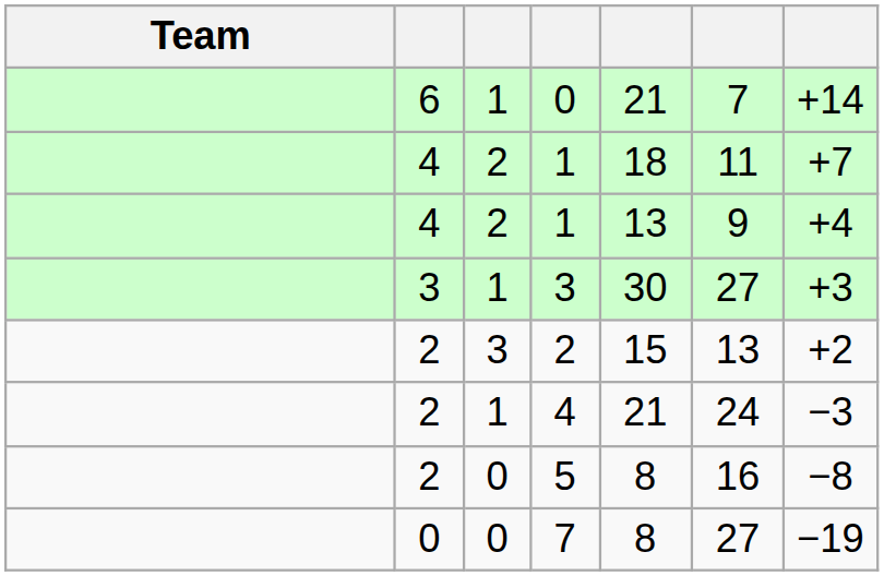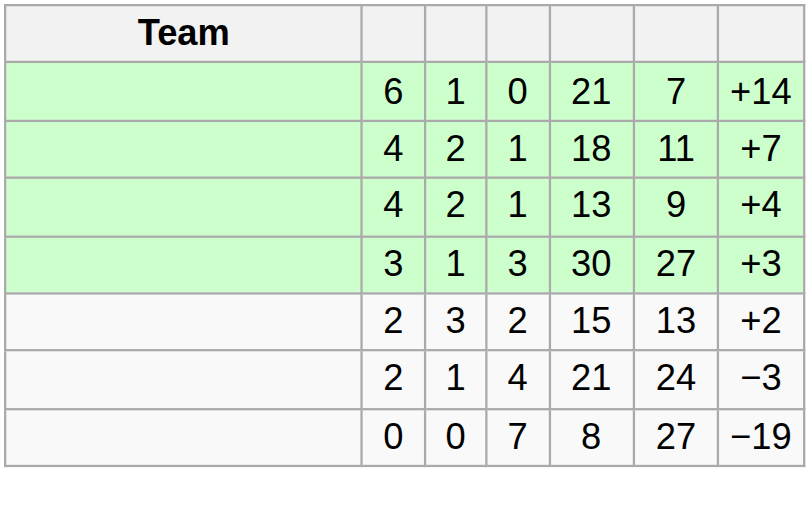- row: 2 | 0 | 5 | 8 | 16 | −8
